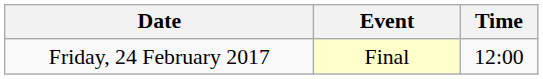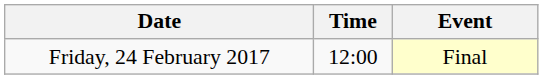columns swapped: Time <-> Event
